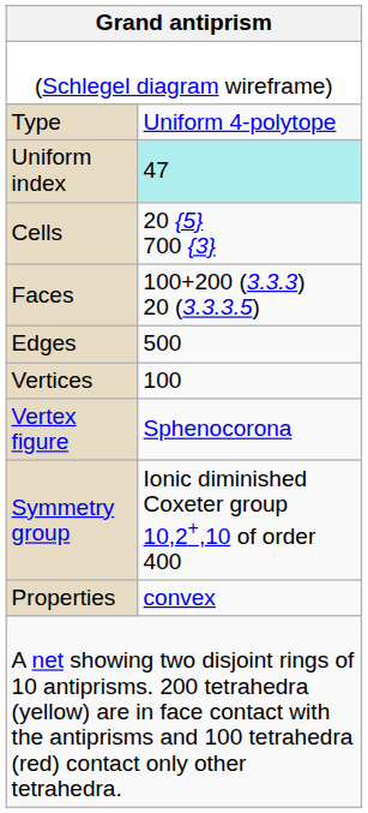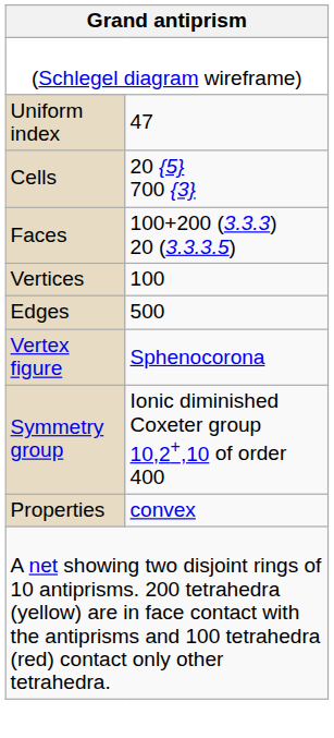- row: Type | Uniform 4-polytope
Uniform index | column 2: paleturquoise background -> no background
rows swapped: Edges <-> Vertices
